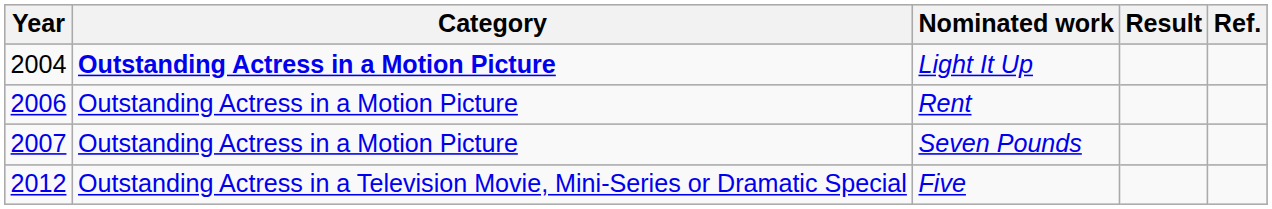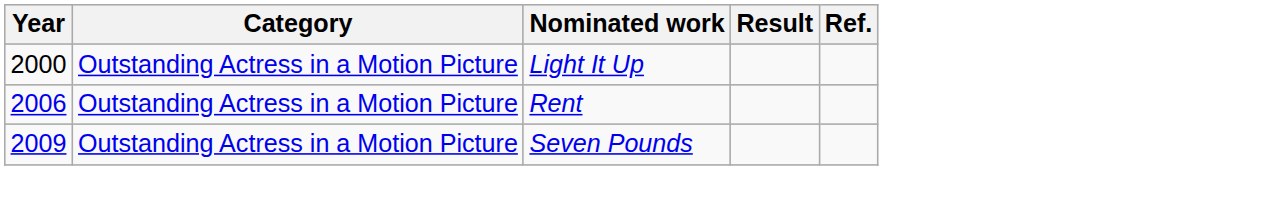Light It Up | Year: 2004 -> 2000
Light It Up | Category: bold -> normal
Seven Pounds | Year: 2007 -> 2009
- row: 2012 | Outstanding Actress in a Television Movie, Mini-Series or Dramatic Special | Five
